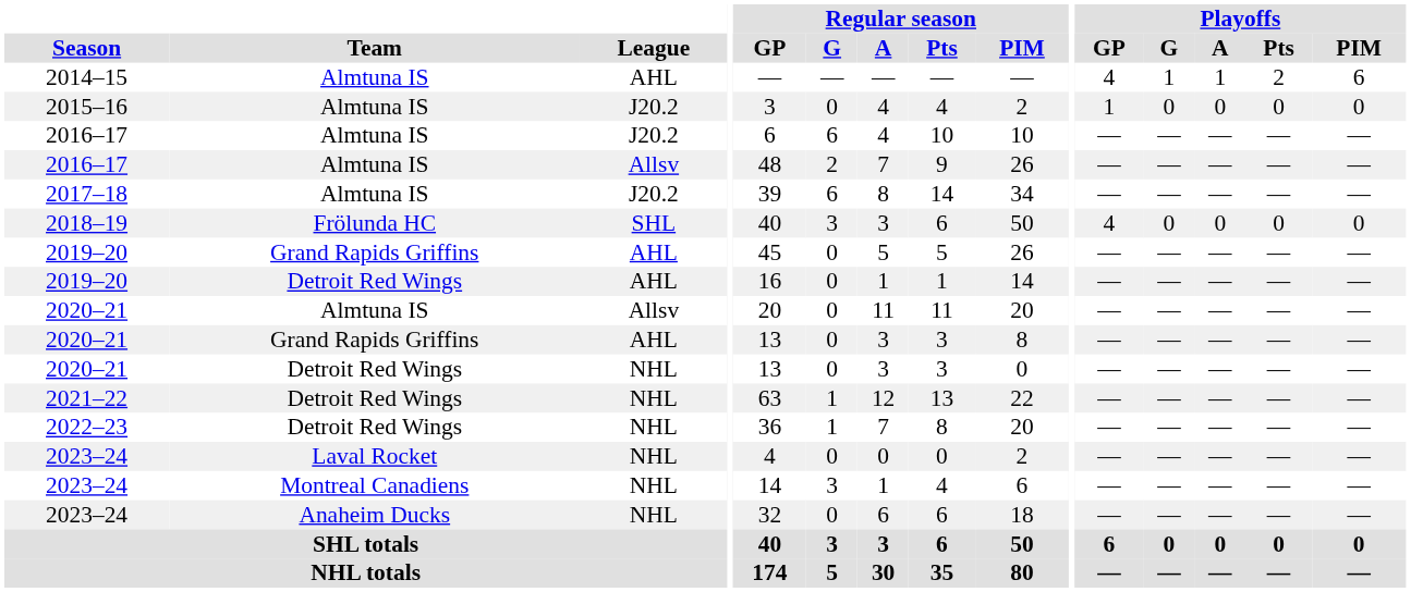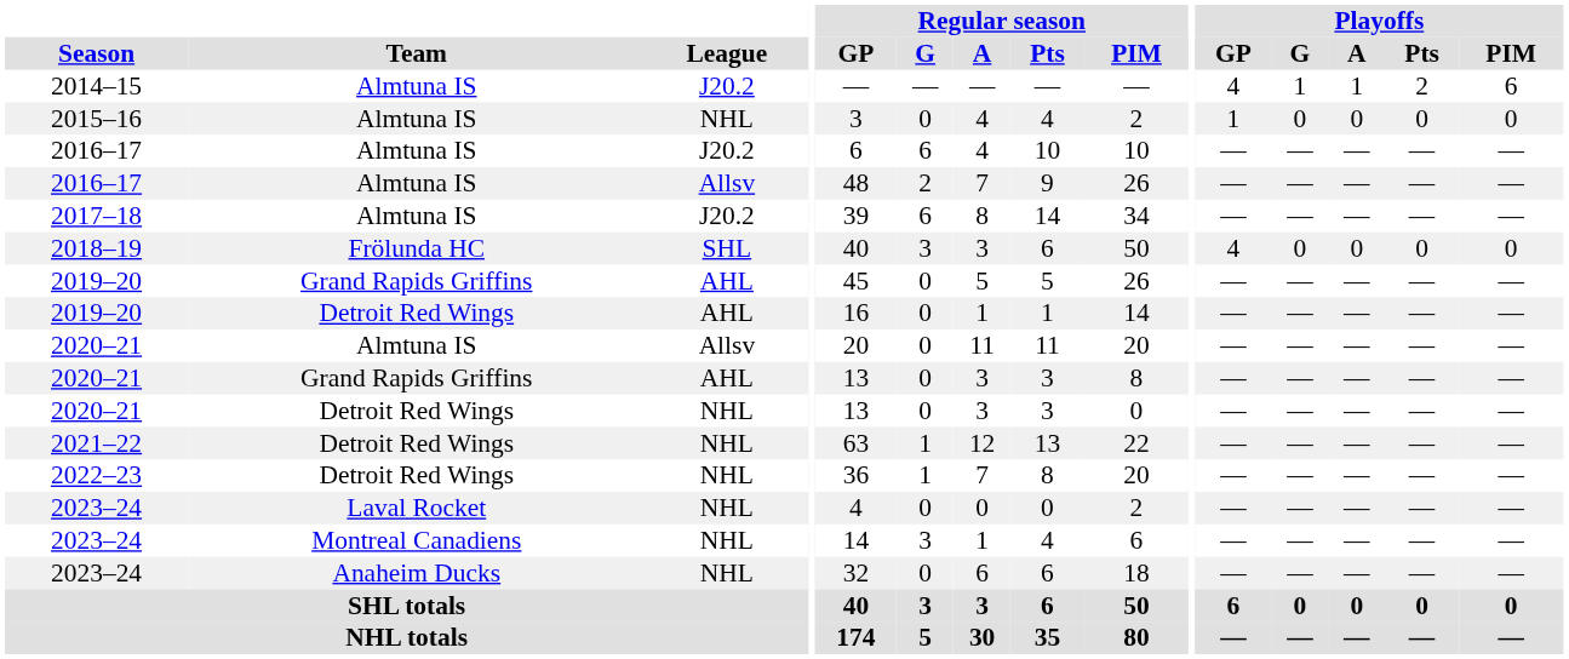2014–15 | League: AHL -> J20.2
2015–16 | League: J20.2 -> NHL
